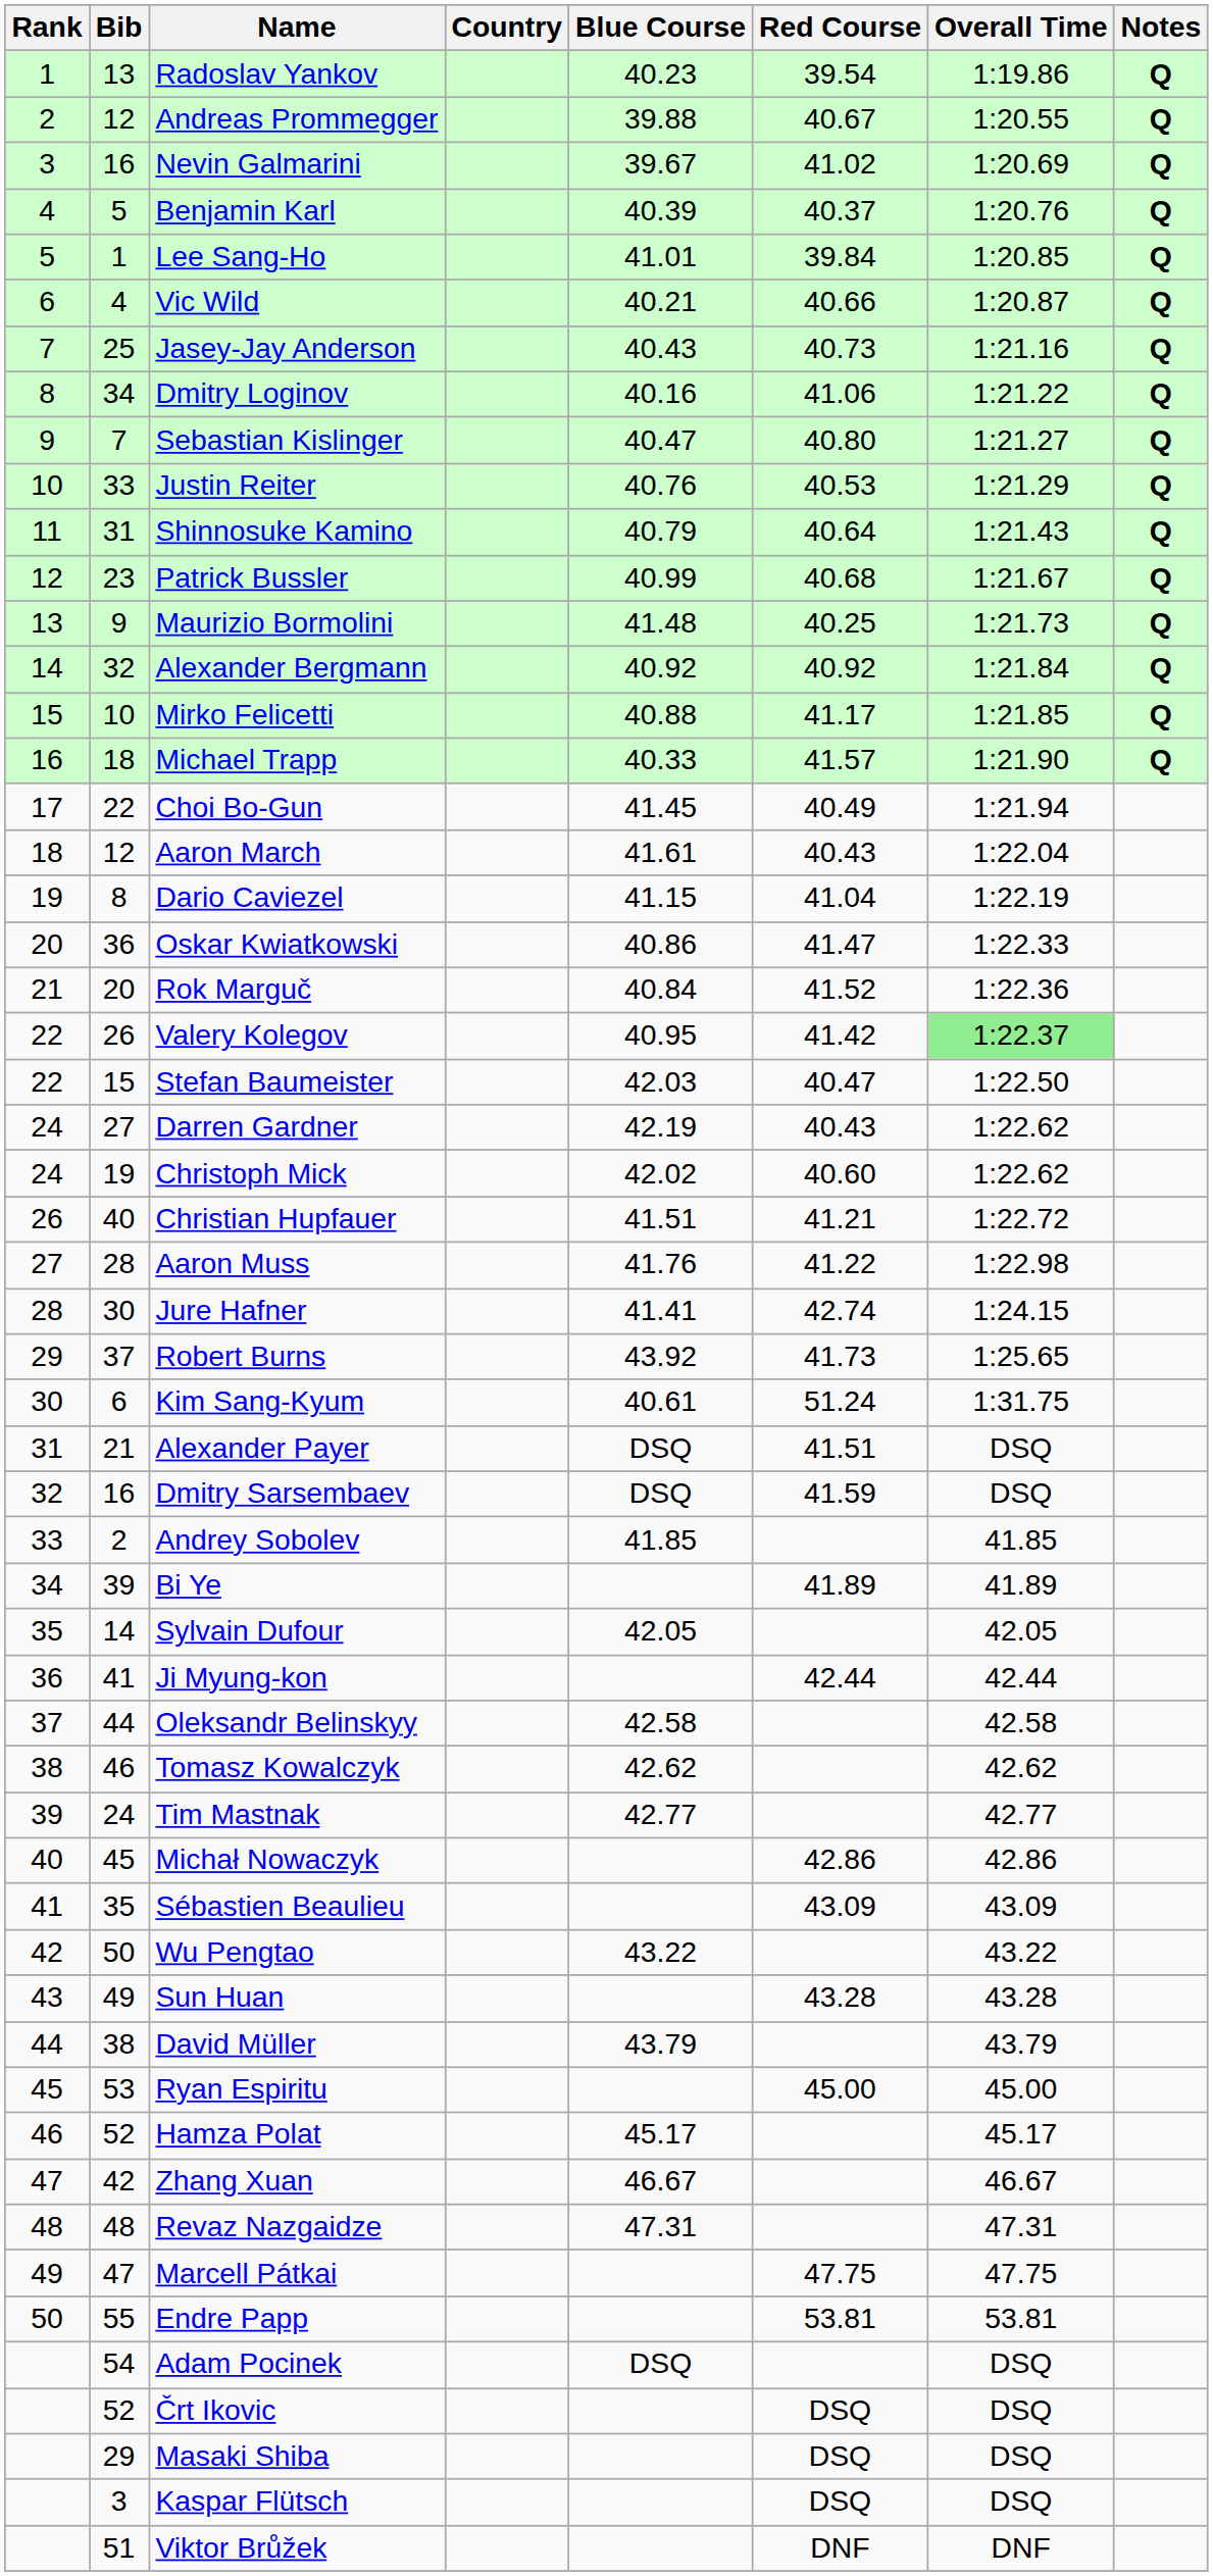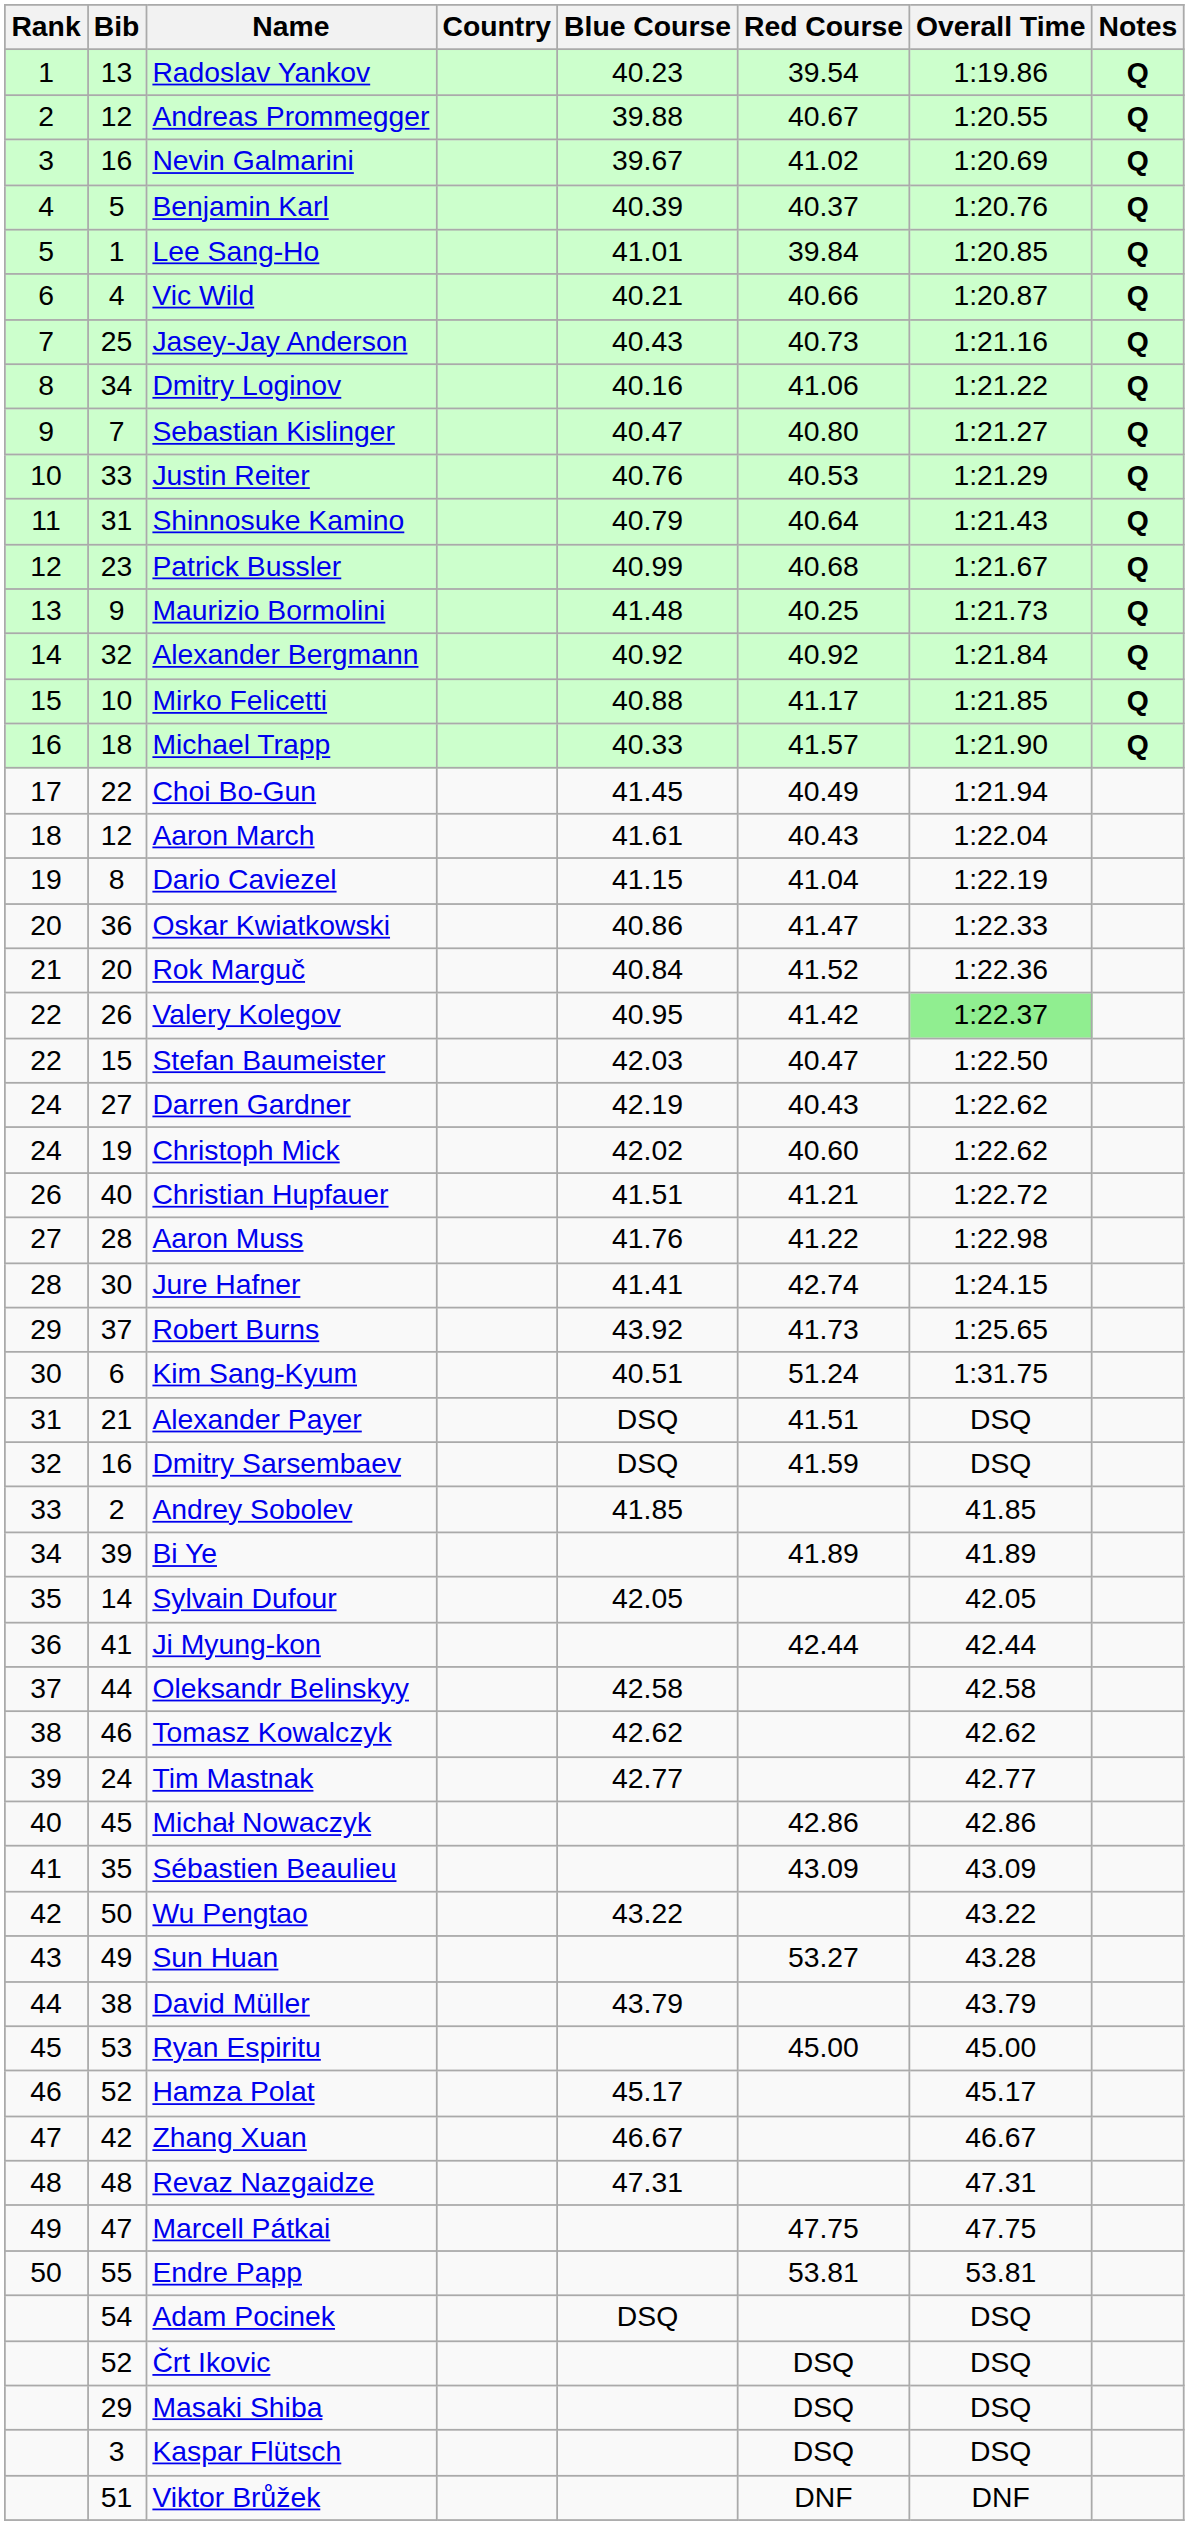Kim Sang-Kyum | Blue Course: 40.61 -> 40.51
Sun Huan | Red Course: 43.28 -> 53.27
